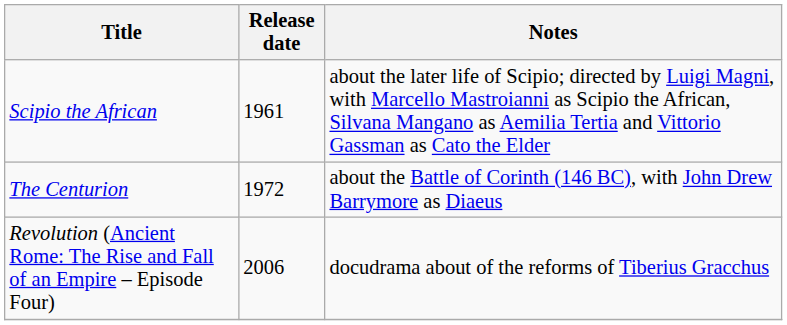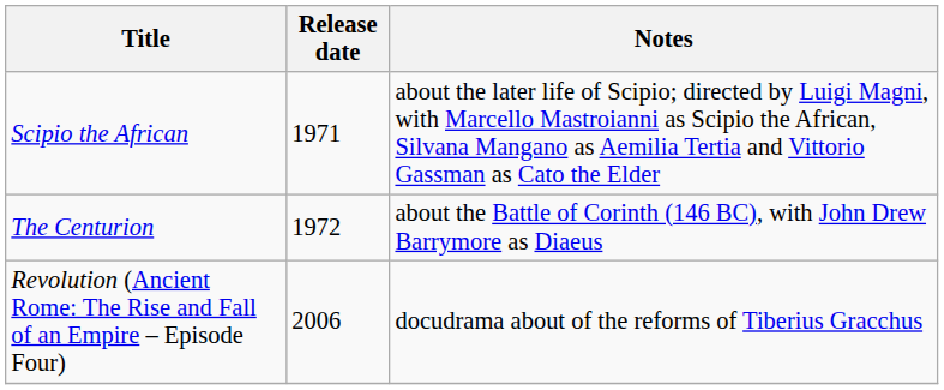Scipio the African | Release date: 1961 -> 1971
